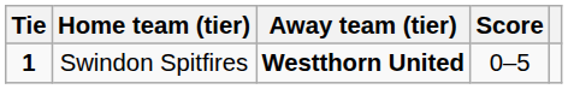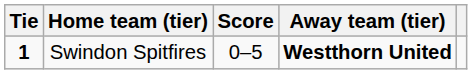columns swapped: Score <-> Away team (tier)
